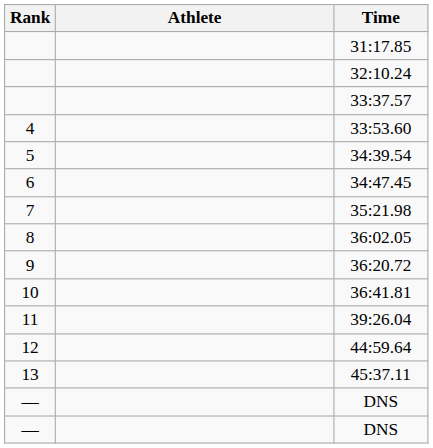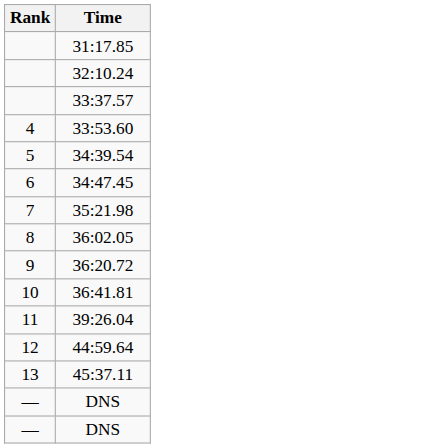- column: Athlete
